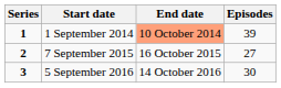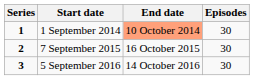1 September 2014 | Episodes: 39 -> 30
7 September 2015 | Episodes: 27 -> 30
